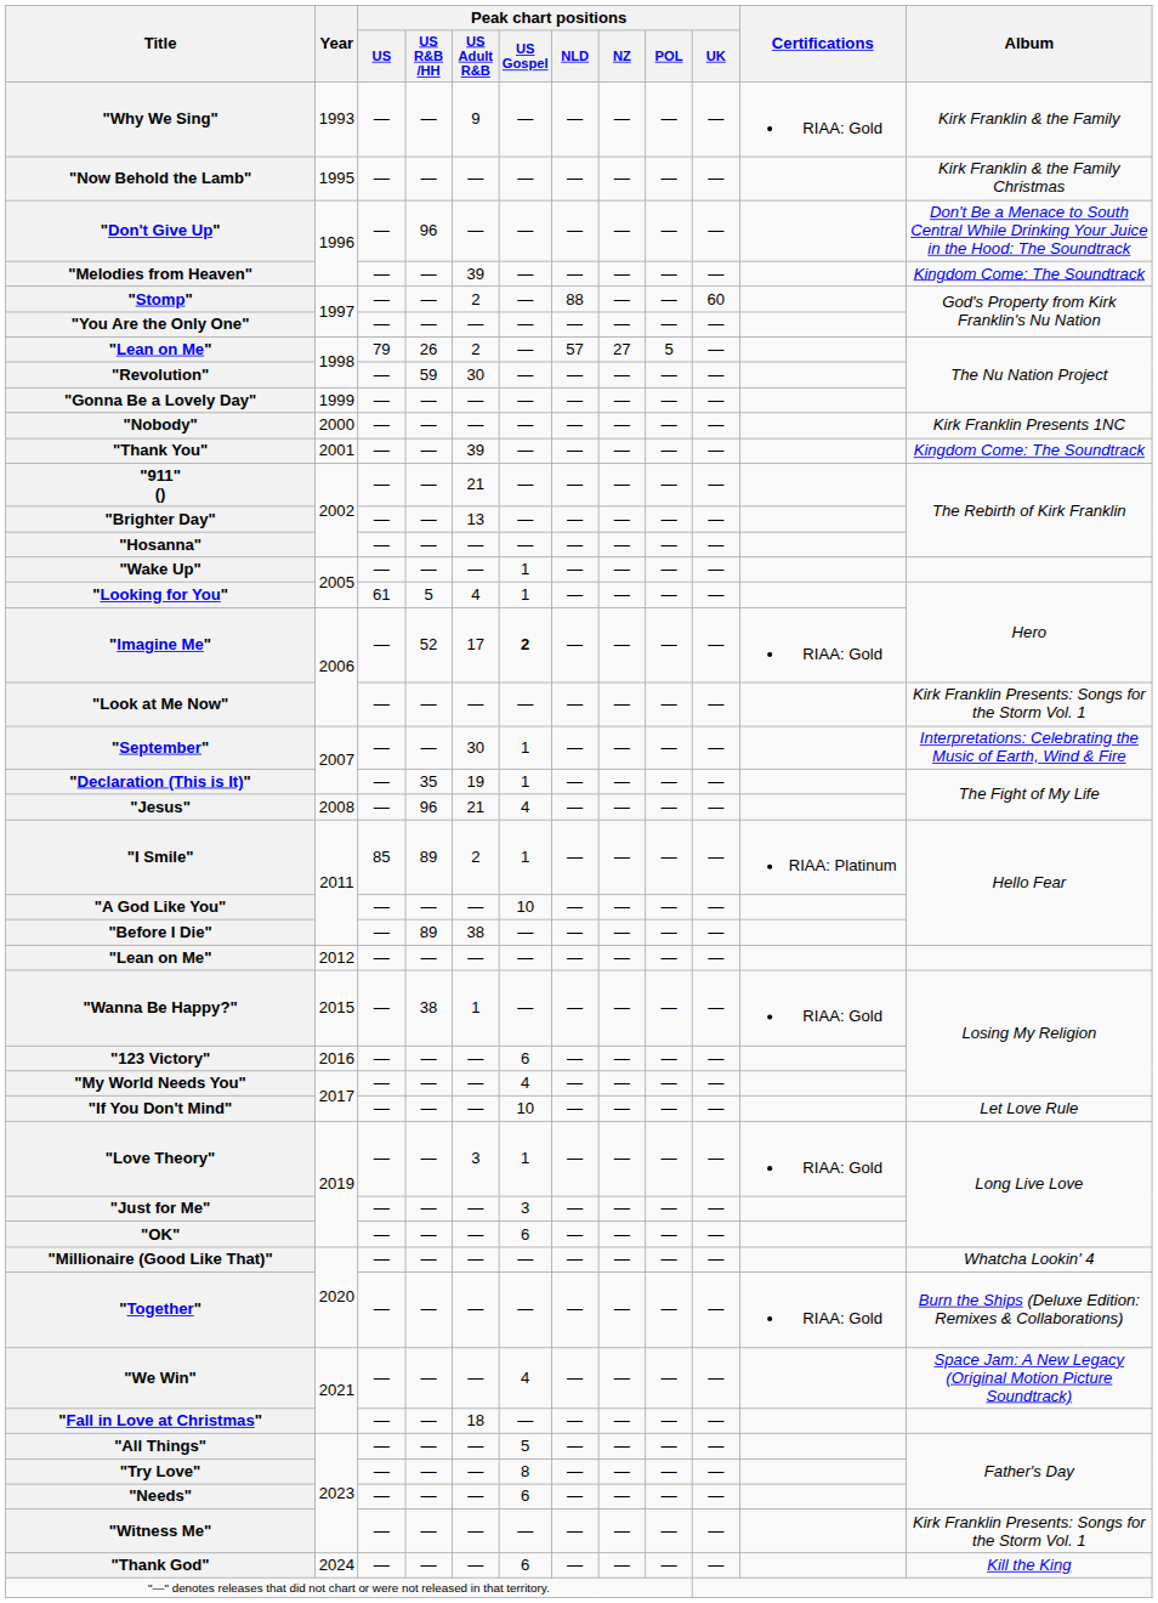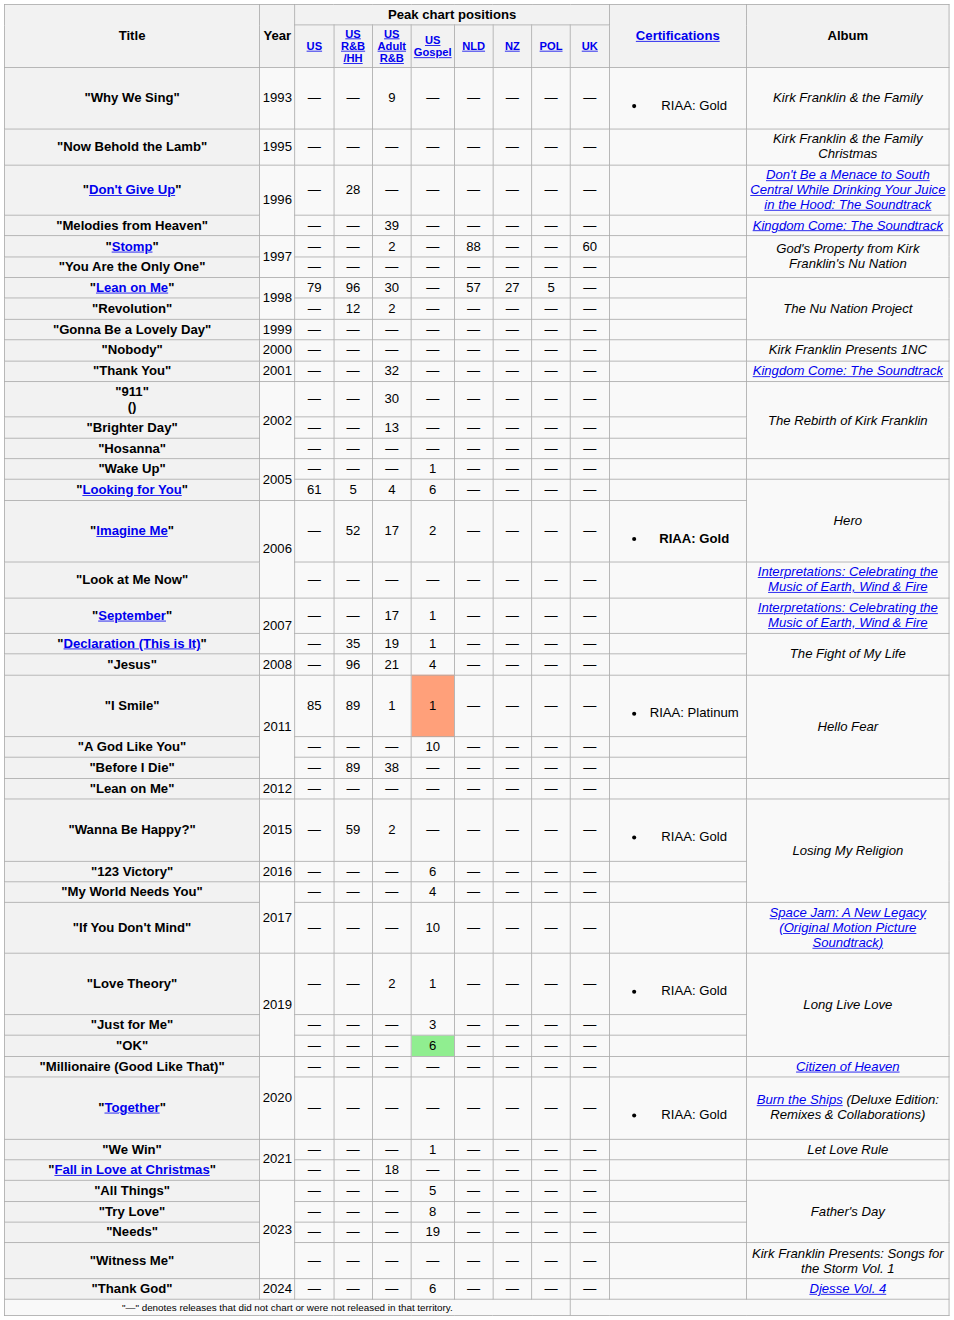"Don't Give Up" | Peak chart positions / US R&B /HH: 96 -> 28
"Lean on Me" / 1998 | Peak chart positions / US R&B /HH: 26 -> 96
"Lean on Me" / 1998 | Peak chart positions / US Adult R&B: 2 -> 30
"Revolution" | Peak chart positions / US R&B /HH: 59 -> 12
"Revolution" | Peak chart positions / US Adult R&B: 30 -> 2
"Thank You" | Peak chart positions / US Adult R&B: 39 -> 32
"911" () | Peak chart positions / US Adult R&B: 21 -> 30
"Looking for You" | Peak chart positions / US Gospel: 1 -> 6
"Imagine Me" | Peak chart positions / US Gospel: bold -> normal
"Imagine Me" | Certifications: normal -> bold
"Look at Me Now" | Album: Kirk Franklin Presents: Songs for the Storm Vol. 1 -> Interpretations: Celebrating the Music of Earth, Wind & Fire
"September" | Peak chart positions / US Adult R&B: 30 -> 17
"I Smile" | Peak chart positions / US Adult R&B: 2 -> 1
"I Smile" | Peak chart positions / US Gospel: no background -> lightsalmon background
"Wanna Be Happy?" | Peak chart positions / US R&B /HH: 38 -> 59
"Wanna Be Happy?" | Peak chart positions / US Adult R&B: 1 -> 2
"If You Don't Mind" | Album: Let Love Rule -> Space Jam: A New Legacy (Original Motion Picture Soundtrack)
"Love Theory" | Peak chart positions / US Adult R&B: 3 -> 2
"OK" | Peak chart positions / US Gospel: no background -> lightgreen background
"Millionaire (Good Like That)" | Album: Whatcha Lookin' 4 -> Citizen of Heaven
"We Win" | Peak chart positions / US Gospel: 4 -> 1
"We Win" | Album: Space Jam: A New Legacy (Original Motion Picture Soundtrack) -> Let Love Rule
"Needs" | Peak chart positions / US Gospel: 6 -> 19
"Thank God" | Album: Kill the King -> Djesse Vol. 4
